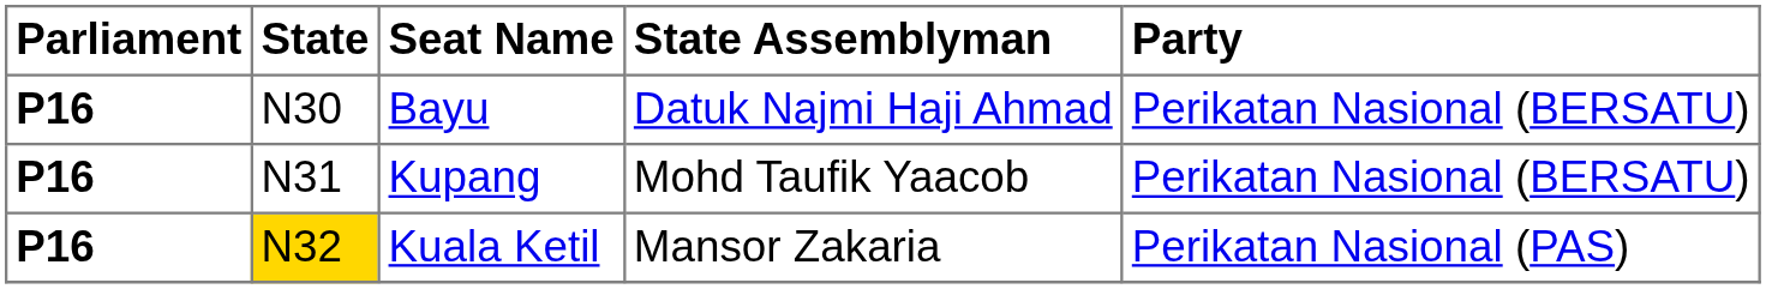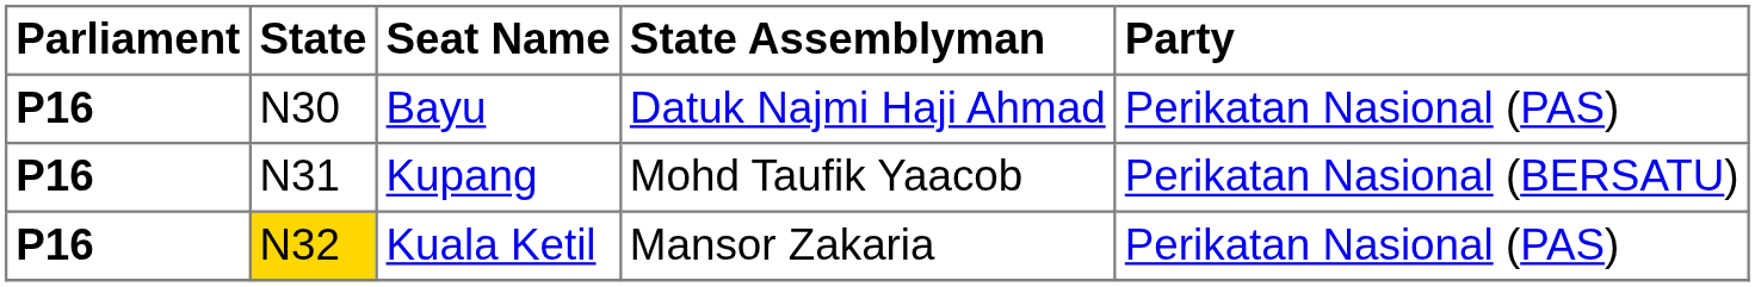Bayu | Party: Perikatan Nasional (BERSATU) -> Perikatan Nasional (PAS)
